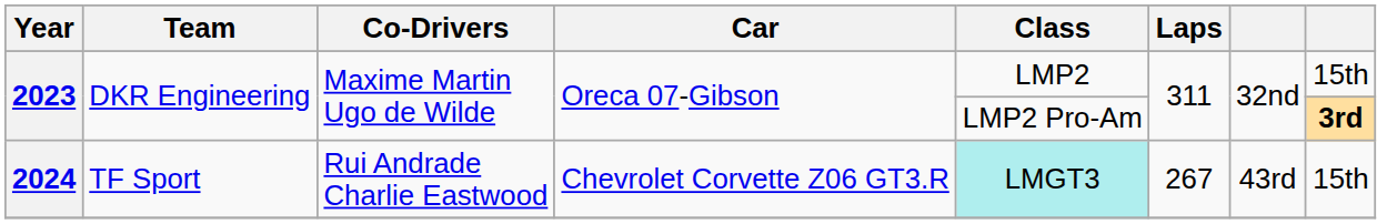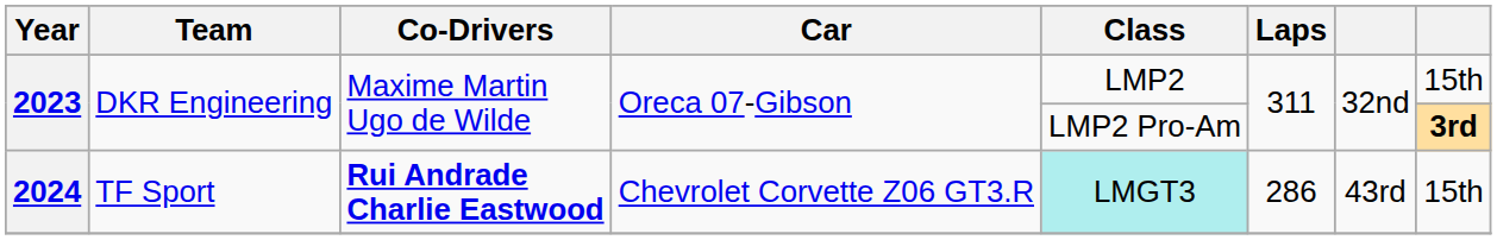2024 | Co-Drivers: normal -> bold
2024 | Laps: 267 -> 286
